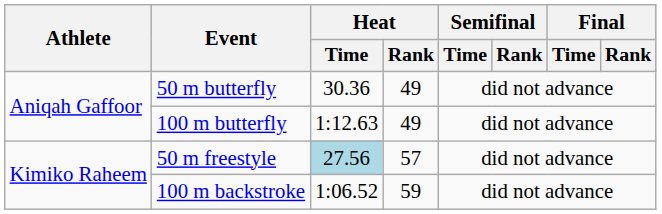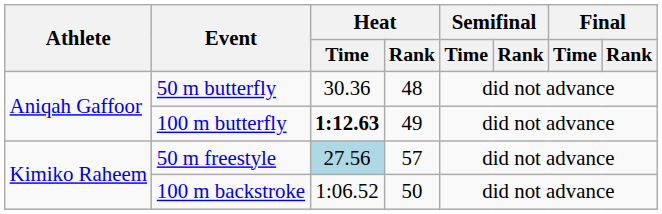50 m butterfly | Heat / Rank: 49 -> 48
100 m butterfly | Heat / Time: normal -> bold
100 m backstroke | Heat / Rank: 59 -> 50
